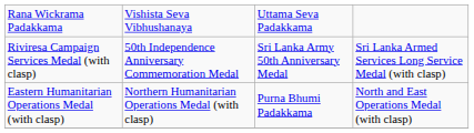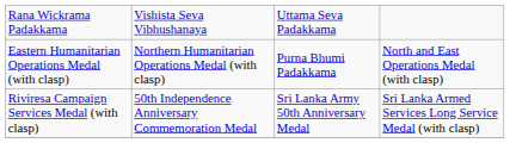rows swapped: Eastern Humanitarian Operations Medal (with clasp) <-> Riviresa Campaign Services Medal (with clasp)
